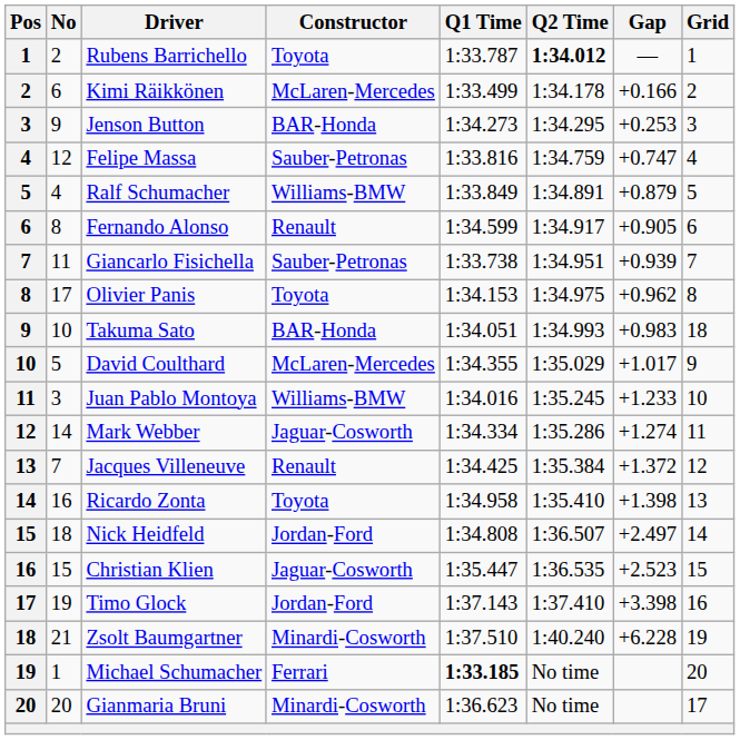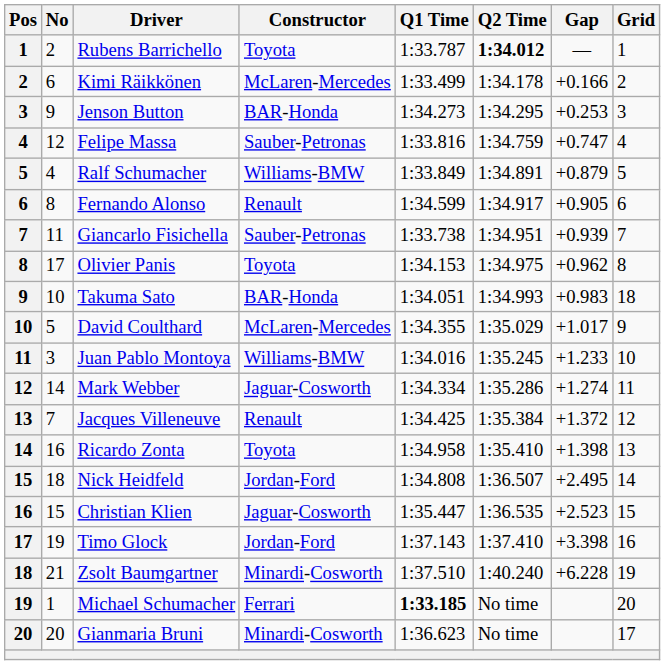Nick Heidfeld | Gap: +2.497 -> +2.495
